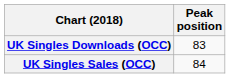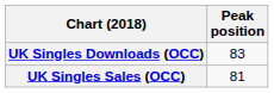UK Singles Sales (OCC) | Peak position: 84 -> 81
